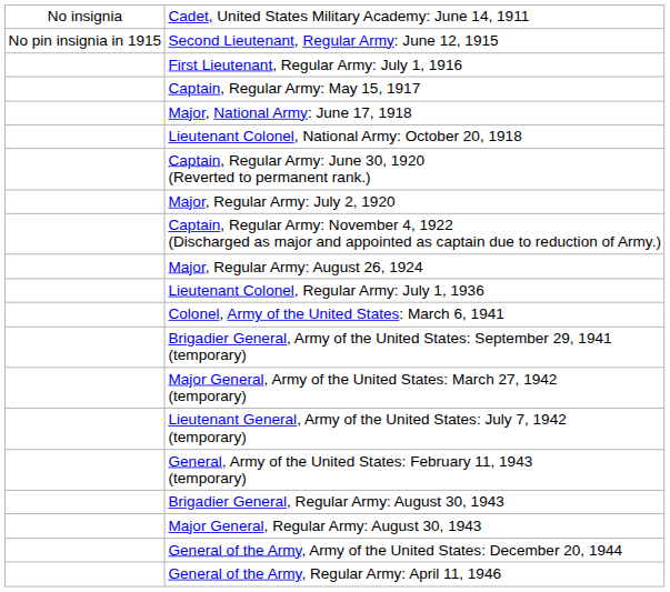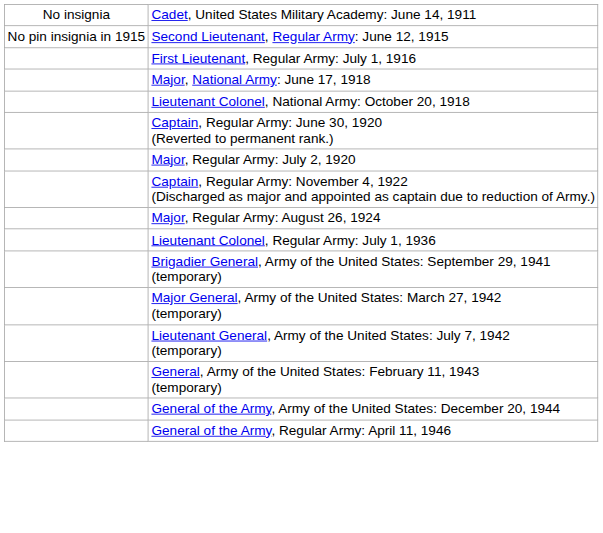- row: Captain, Regular Army: May 15, 1917
- row: Colonel, Army of the United States: March 6, 1941
- row: Brigadier General, Regular Army: August 30, 1943
- row: Major General, Regular Army: August 30, 1943
